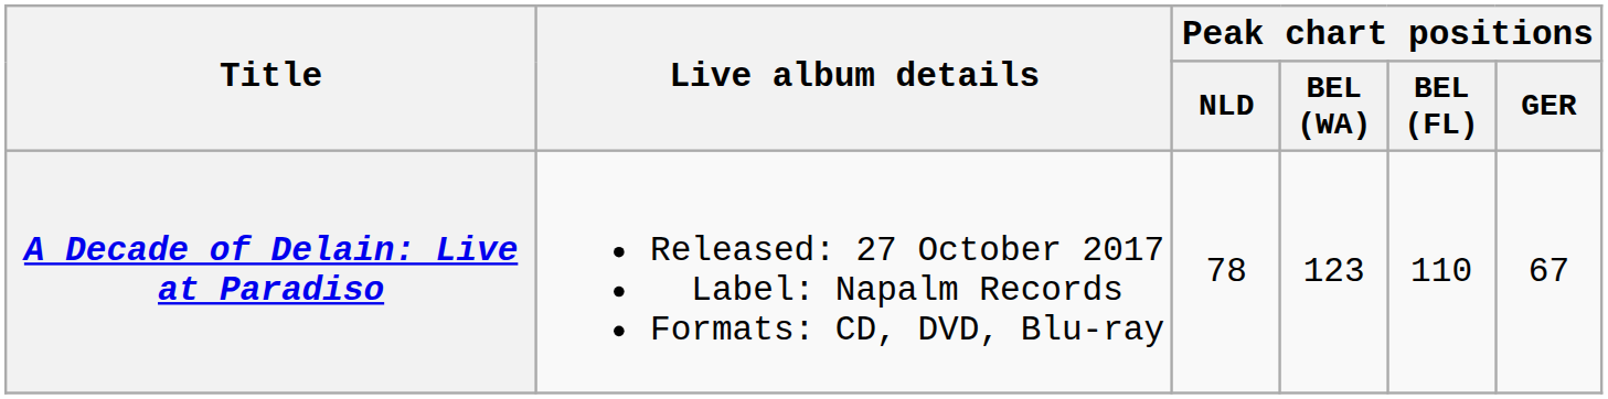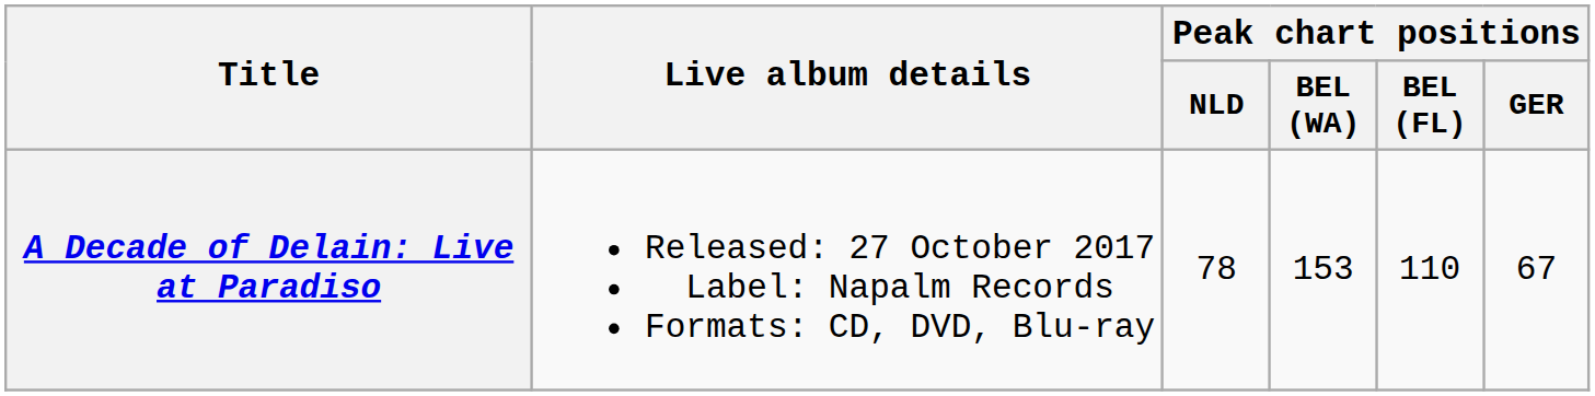A Decade of Delain: Live at Paradiso | Peak chart positions / BEL (WA): 123 -> 153
